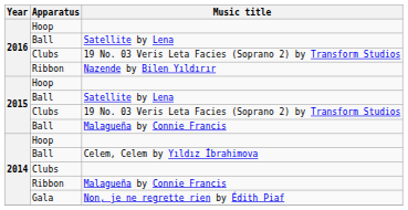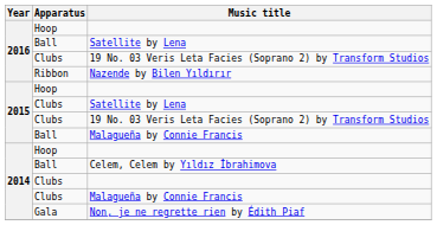2015 / Satellite by Lena | Apparatus: Ball -> Clubs
2014 / Malagueña by Connie Francis | Apparatus: Ribbon -> Clubs
